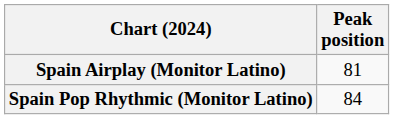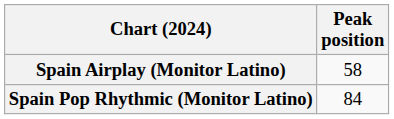Spain Airplay (Monitor Latino) | Peak position: 81 -> 58
